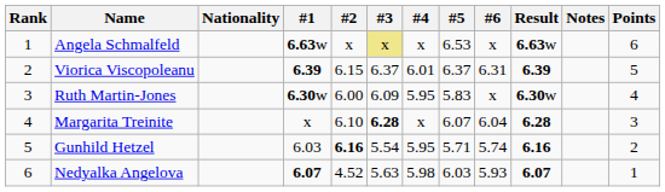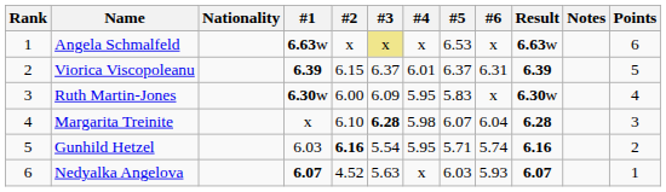Margarita Treinite | #4: x -> 5.98
Nedyalka Angelova | #4: 5.98 -> x
